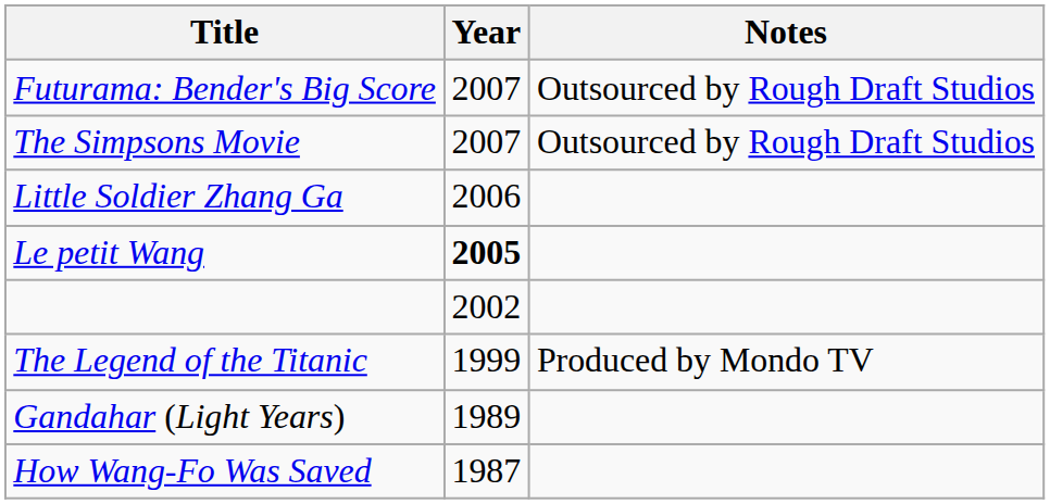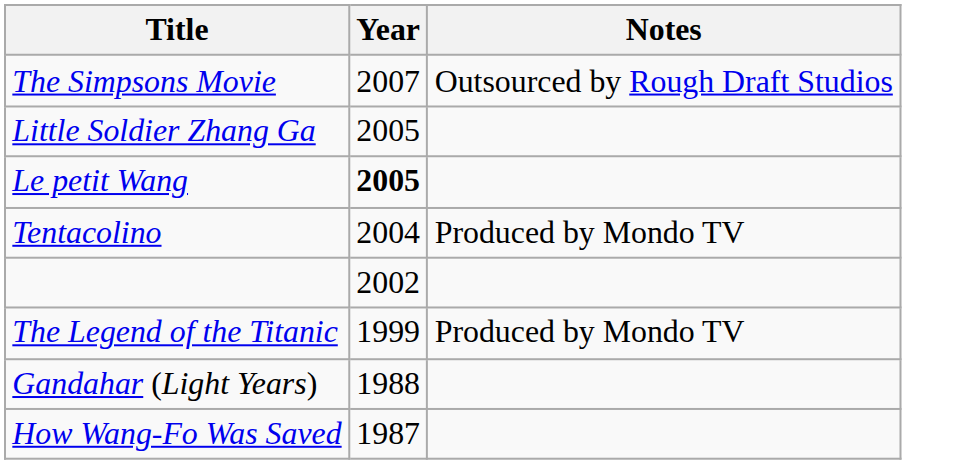- row: Futurama: Bender's Big Score | 2007 | Outsourced by Rough Draft Studios
Little Soldier Zhang Ga | Year: 2006 -> 2005
+ row: Tentacolino | 2004 | Produced by Mondo TV
Gandahar (Light Years) | Year: 1989 -> 1988
